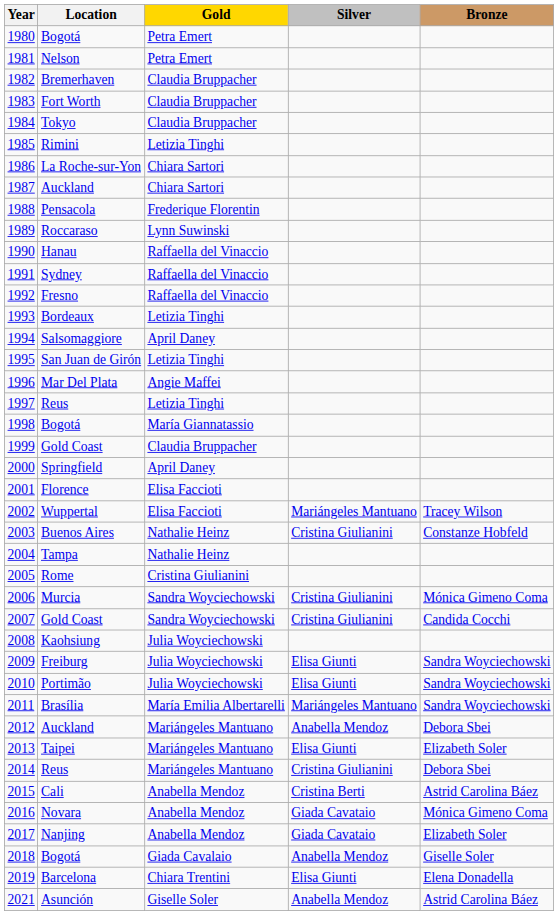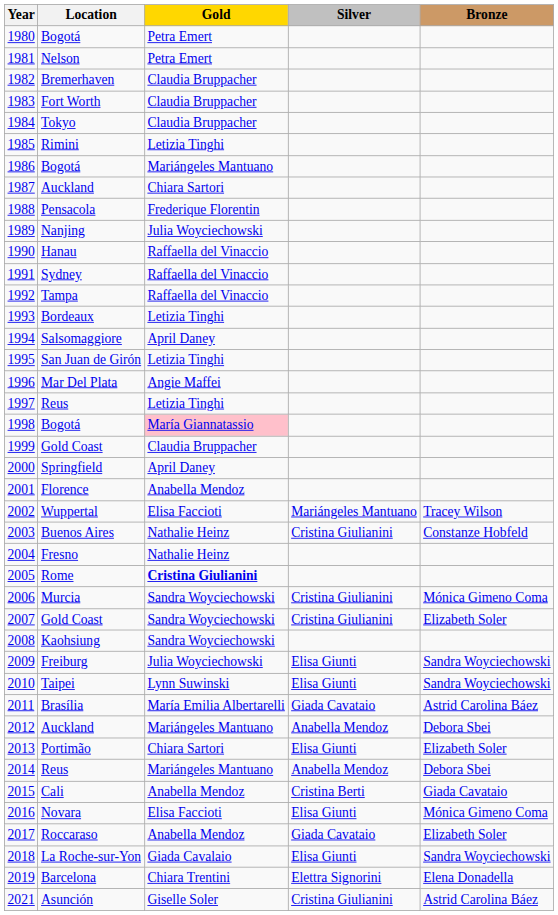1986 | Location: La Roche-sur-Yon -> Bogotá
1986 | Gold: Chiara Sartori -> Mariángeles Mantuano
1989 | Location: Roccaraso -> Nanjing
1989 | Gold: Lynn Suwinski -> Julia Woyciechowski
1992 | Location: Fresno -> Tampa
1998 | Gold: no background -> pink background
2001 | Gold: Elisa Faccioti -> Anabella Mendoz
2004 | Location: Tampa -> Fresno
2005 | Gold: normal -> bold
2007 | Bronze: Candida Cocchi -> Elizabeth Soler
2008 | Gold: Julia Woyciechowski -> Sandra Woyciechowski
2010 | Location: Portimão -> Taipei
2010 | Gold: Julia Woyciechowski -> Lynn Suwinski
2011 | Silver: Mariángeles Mantuano -> Giada Cavataio
2011 | Bronze: Sandra Woyciechowski -> Astrid Carolina Báez
2013 | Location: Taipei -> Portimão
2013 | Gold: Mariángeles Mantuano -> Chiara Sartori
2014 | Silver: Cristina Giulianini -> Anabella Mendoz
2015 | Bronze: Astrid Carolina Báez -> Giada Cavataio
2016 | Gold: Anabella Mendoz -> Elisa Faccioti
2016 | Silver: Giada Cavataio -> Elisa Giunti
2017 | Location: Nanjing -> Roccaraso
2018 | Location: Bogotá -> La Roche-sur-Yon
2018 | Silver: Anabella Mendoz -> Elisa Giunti
2018 | Bronze: Giselle Soler -> Sandra Woyciechowski
2019 | Silver: Elisa Giunti -> Elettra Signorini
2021 | Silver: Anabella Mendoz -> Cristina Giulianini
